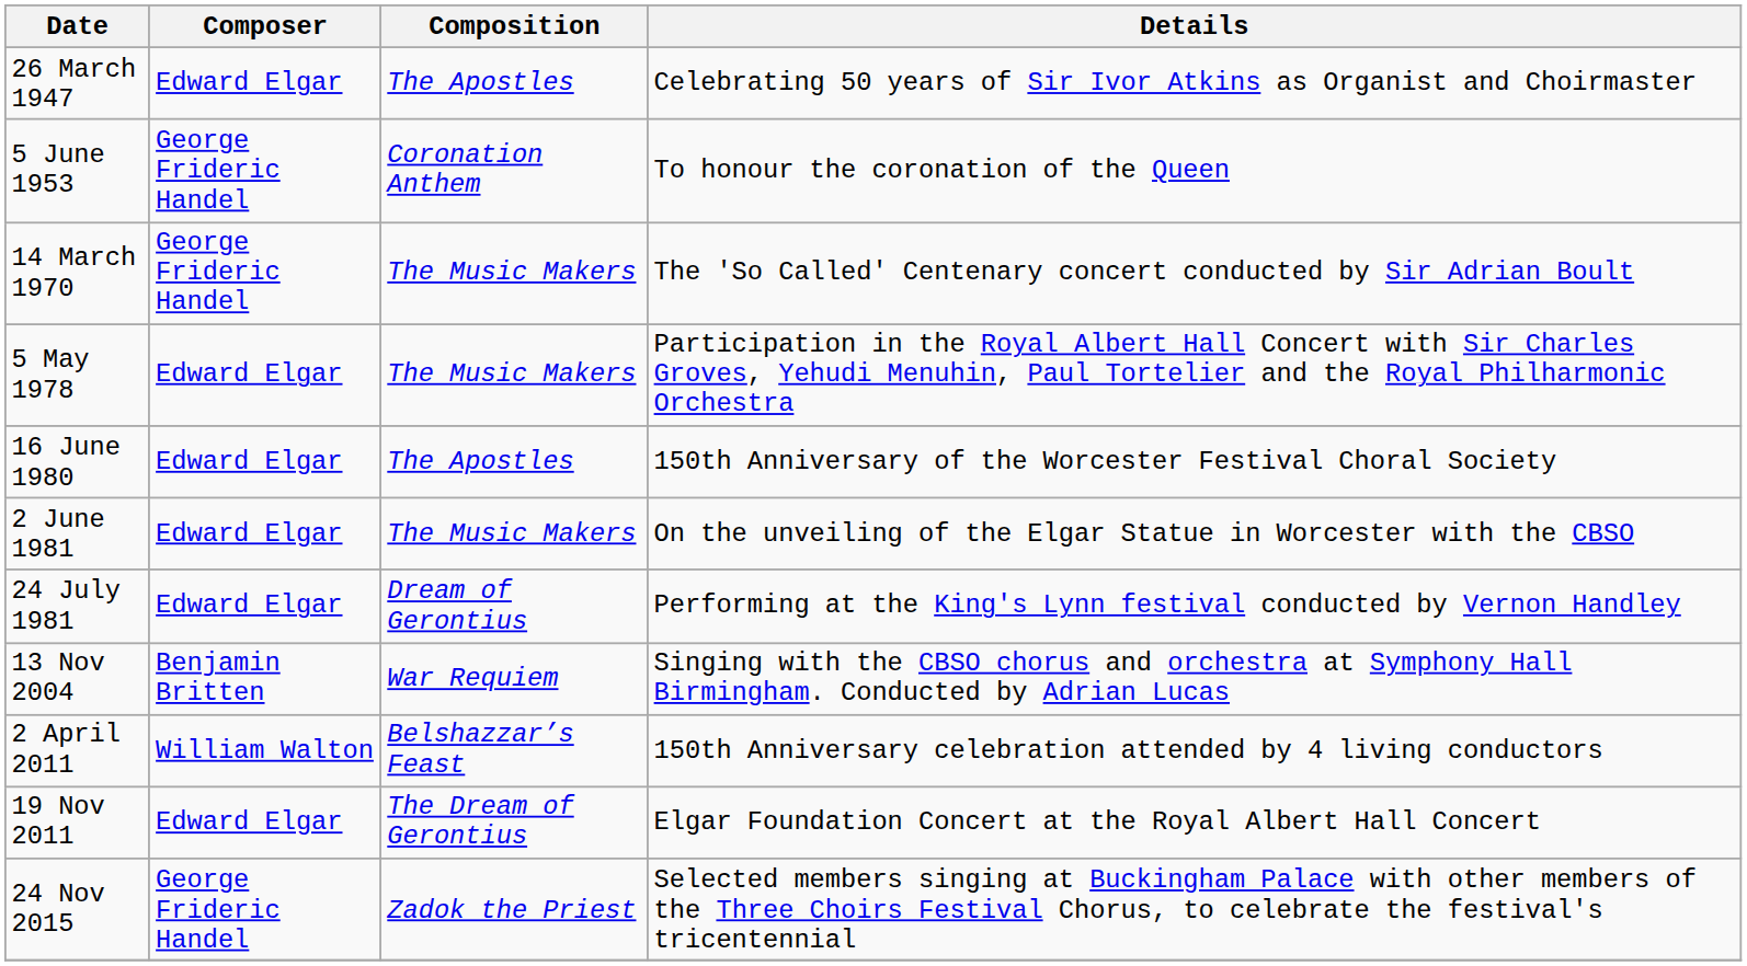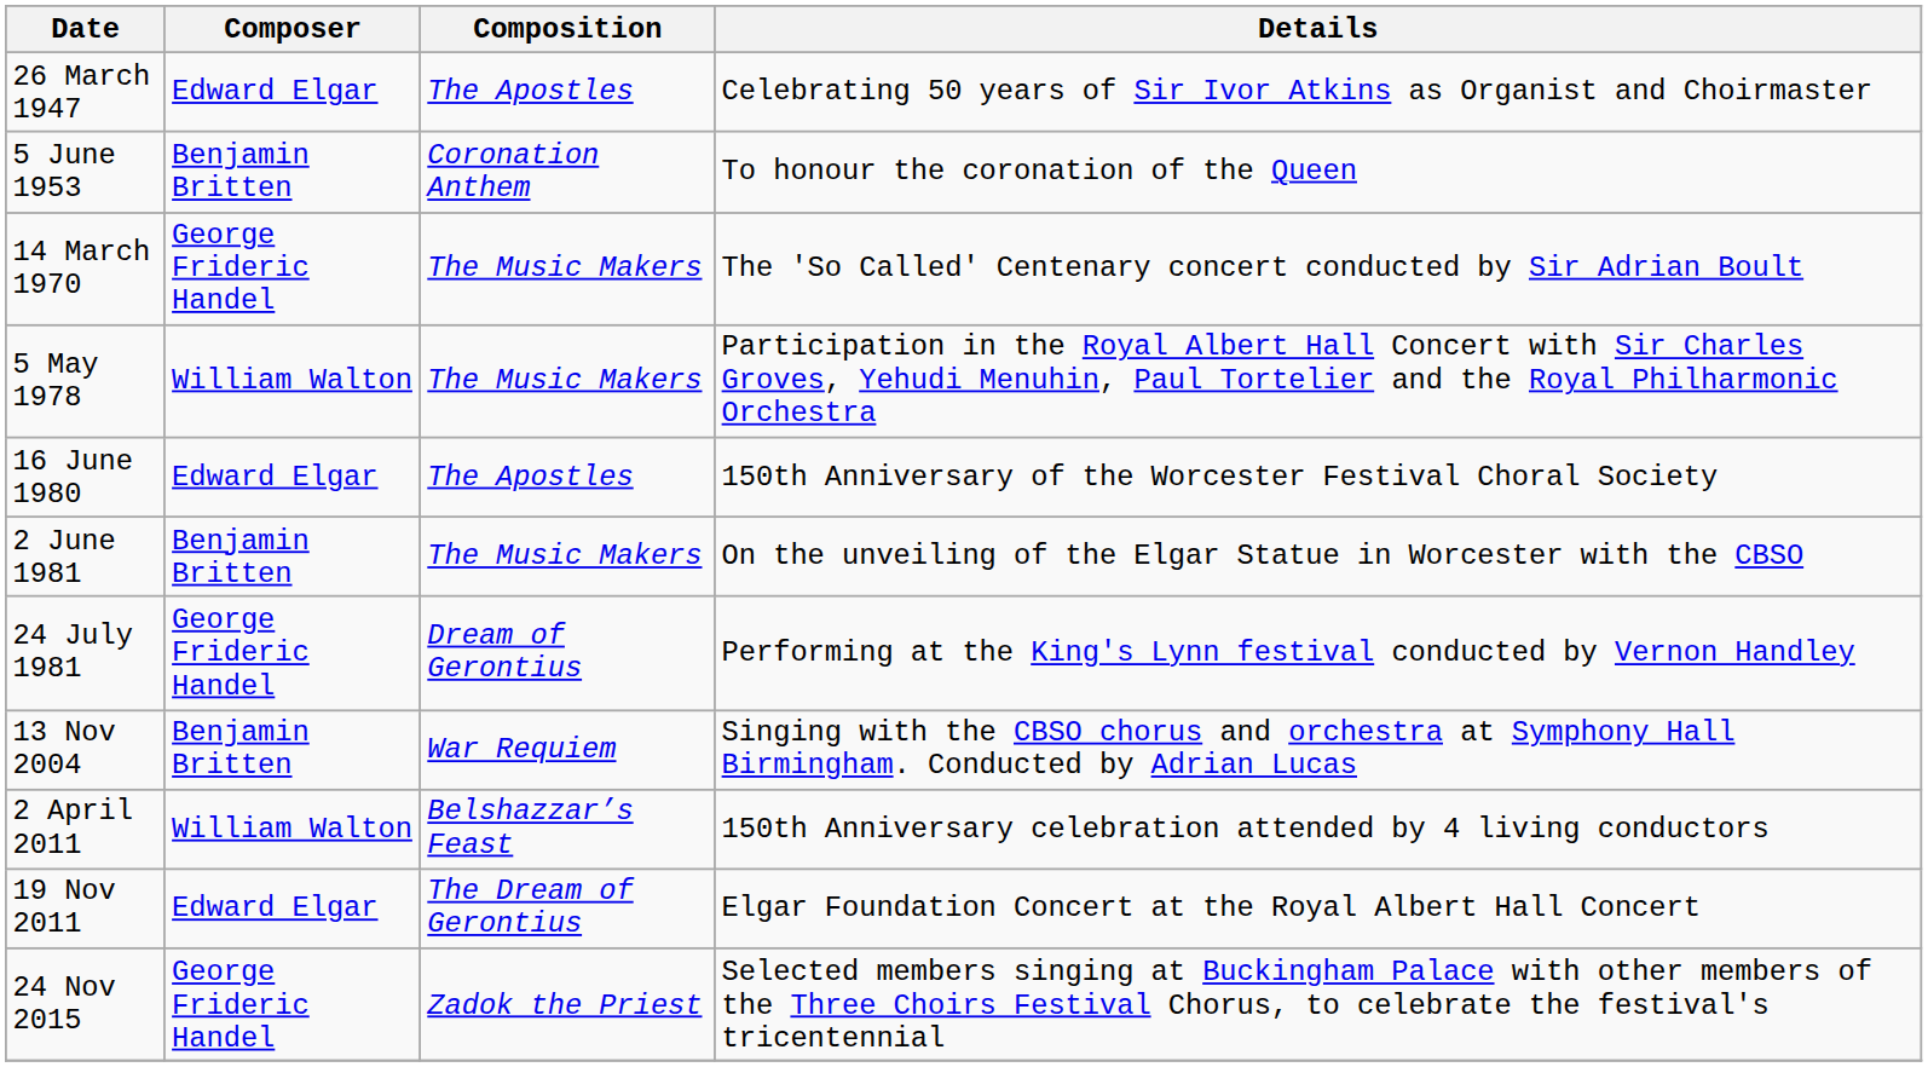5 June 1953 | Composer: George Frideric Handel -> Benjamin Britten
5 May 1978 | Composer: Edward Elgar -> William Walton
2 June 1981 | Composer: Edward Elgar -> Benjamin Britten
24 July 1981 | Composer: Edward Elgar -> George Frideric Handel
